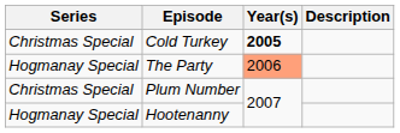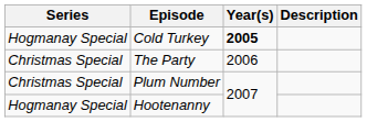Cold Turkey | Series: Christmas Special -> Hogmanay Special
The Party | Series: Hogmanay Special -> Christmas Special
The Party | Year(s): lightsalmon background -> no background
